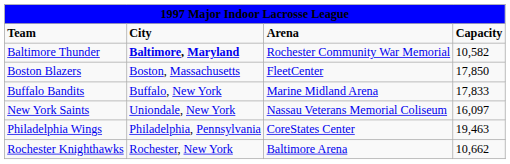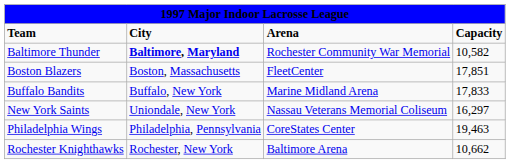Boston Blazers | column 4: 17,850 -> 17,851
New York Saints | column 4: 16,097 -> 16,297
